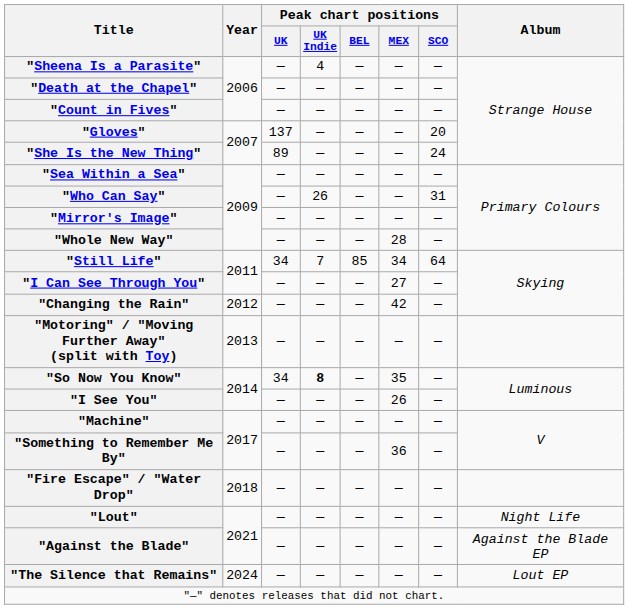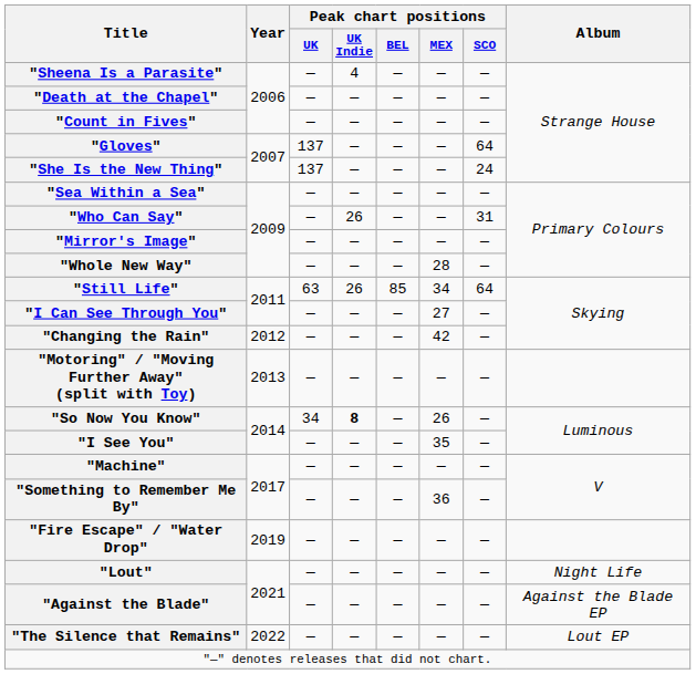"Gloves" | Peak chart positions / SCO: 20 -> 64
"She Is the New Thing" | Peak chart positions / UK: 89 -> 137
"Still Life" | Peak chart positions / UK: 34 -> 63
"Still Life" | Peak chart positions / UK Indie: 7 -> 26
"So Now You Know" | Peak chart positions / MEX: 35 -> 26
"I See You" | Peak chart positions / MEX: 26 -> 35
"Fire Escape" / "Water Drop" | Year: 2018 -> 2019
"The Silence that Remains" | Year: 2024 -> 2022
